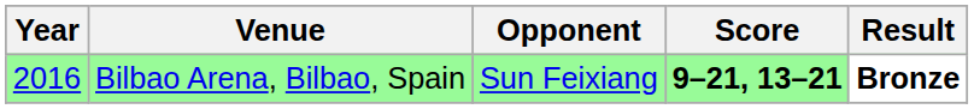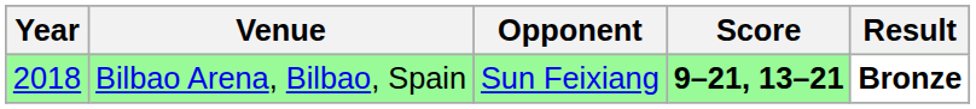Bilbao Arena, Bilbao, Spain | Year: 2016 -> 2018
